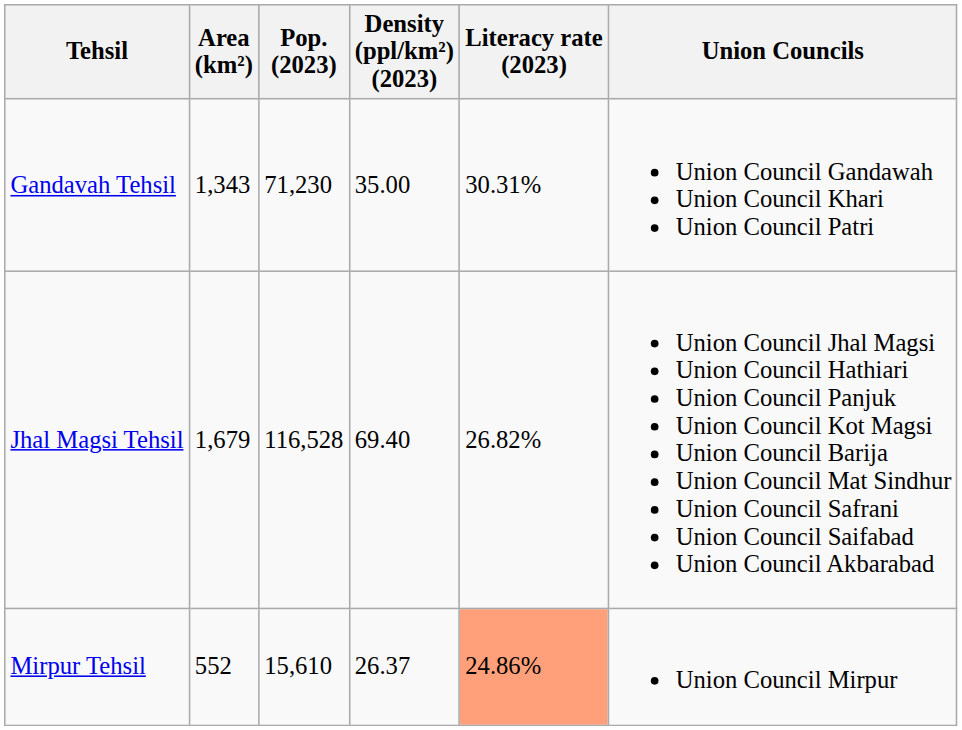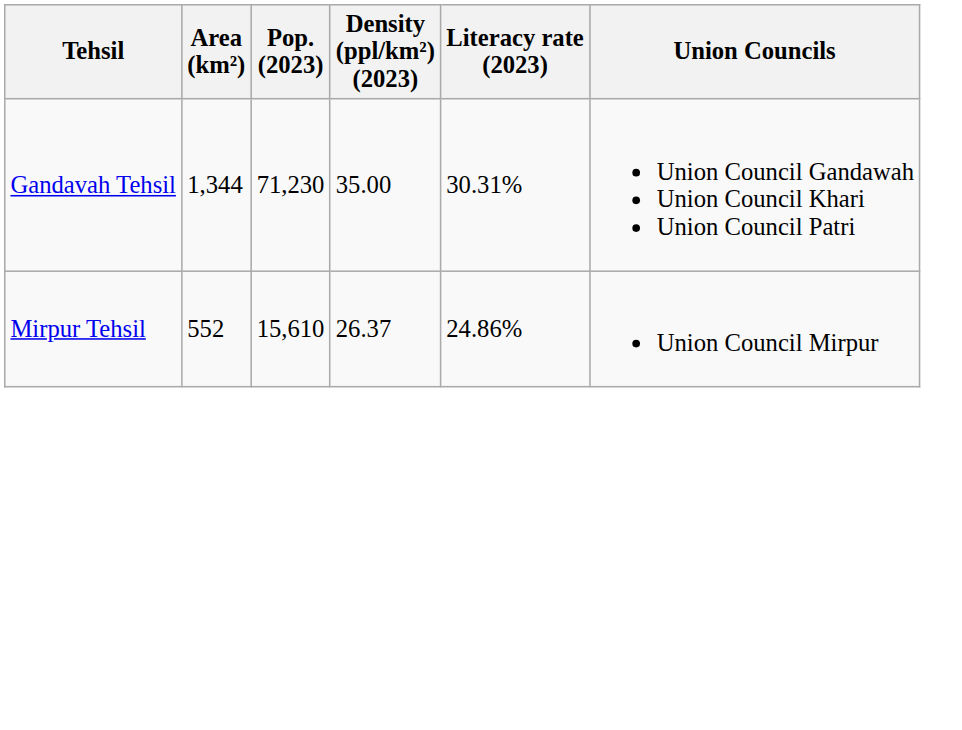Gandavah Tehsil | Area (km²): 1,343 -> 1,344
- row: Jhal Magsi Tehsil | 1,679 | 116,528 | 69.40 | 26.82% | Union Council Jhal Magsi Union Council Hathiari Union Council Panjuk Union Council Kot Magsi Union Council Barija Union Council Mat Sindhur Union Council Safrani Union Council Saifabad Union Council Akbarabad
Mirpur Tehsil | Literacy rate (2023): lightsalmon background -> no background
